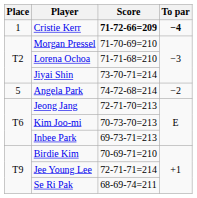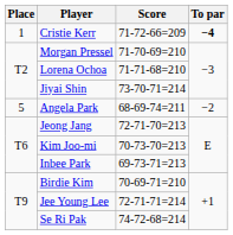Cristie Kerr | Score: bold -> normal
Angela Park | Score: 74-72-68=214 -> 68-69-74=211
Se Ri Pak | Score: 68-69-74=211 -> 74-72-68=214
